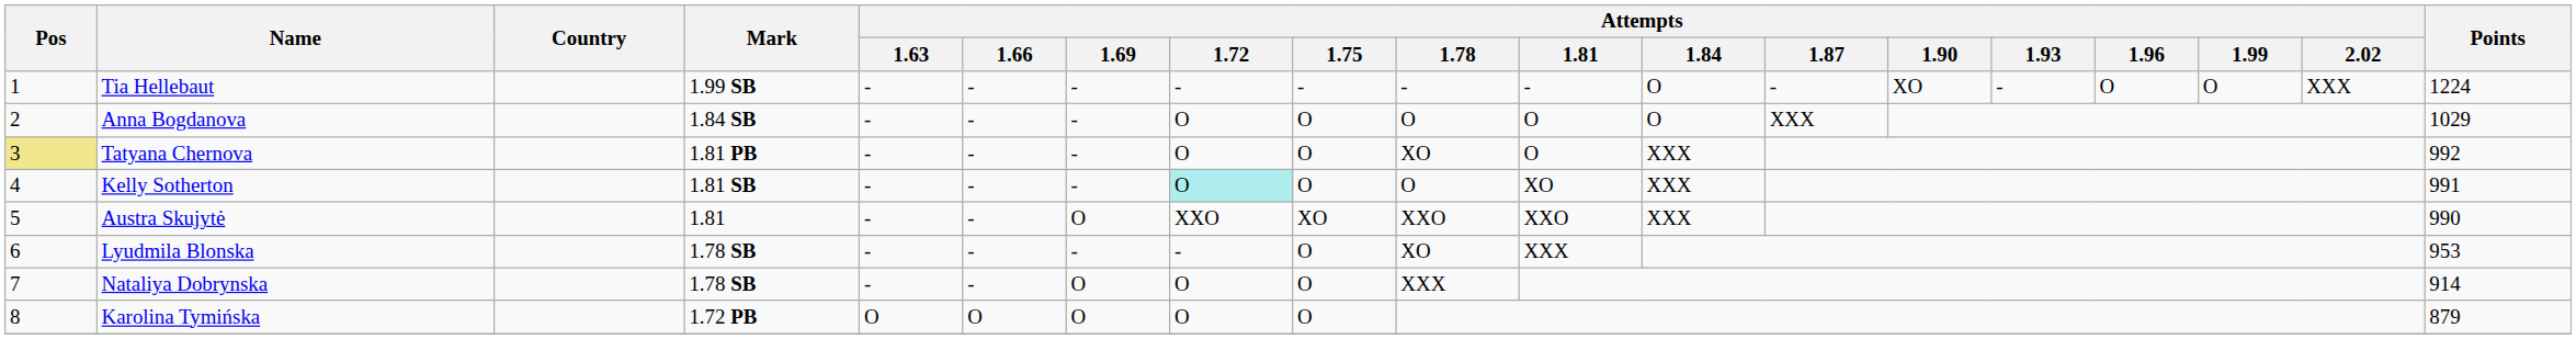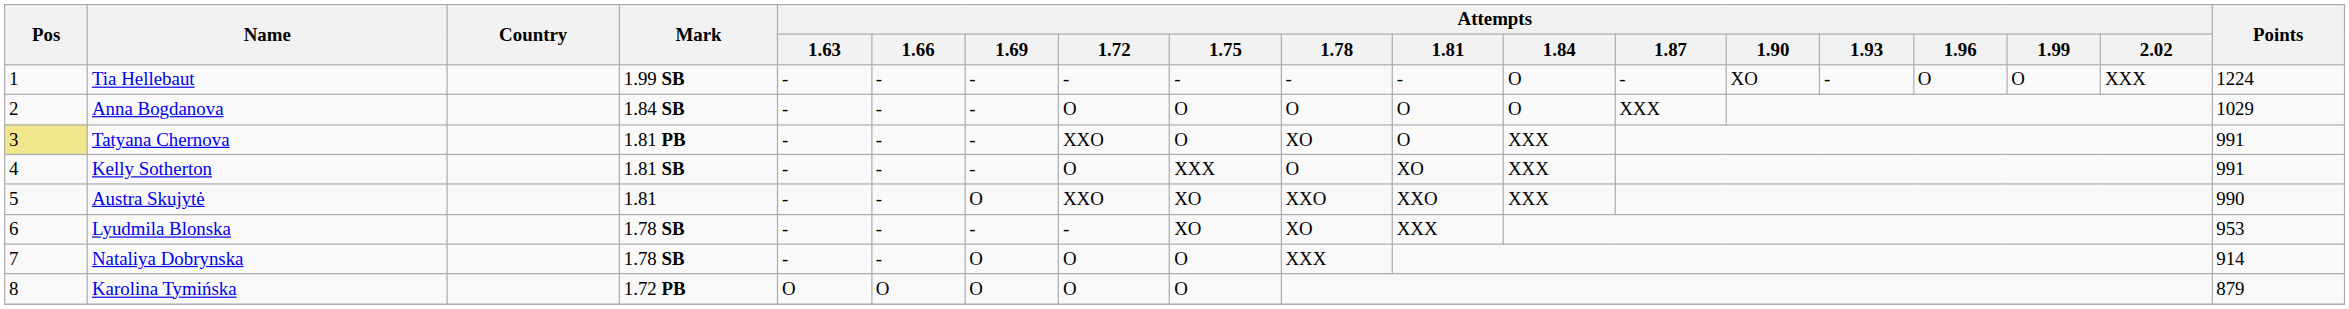Tatyana Chernova | Attempts / 1.72: O -> XXO
Tatyana Chernova | Points: 992 -> 991
Kelly Sotherton | Attempts / 1.72: paleturquoise background -> no background
Kelly Sotherton | Attempts / 1.75: O -> XXX
Lyudmila Blonska | Attempts / 1.75: O -> XO
